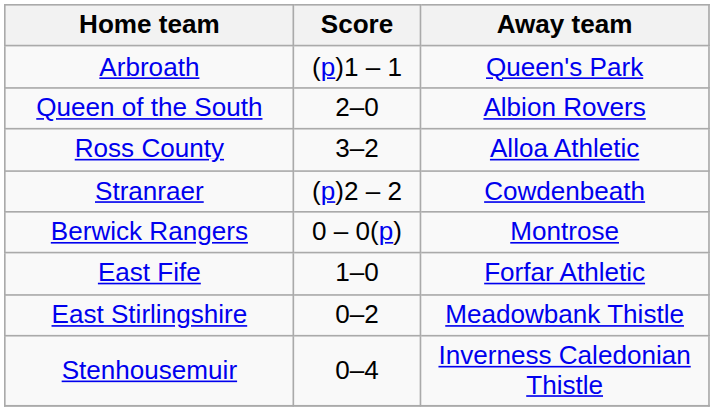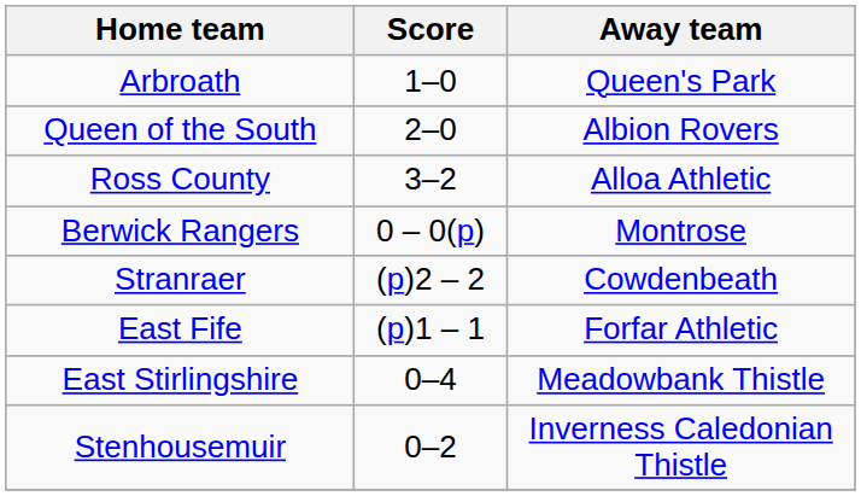Arbroath | Score: (p)1 – 1 -> 1–0
rows swapped: Stranraer <-> Berwick Rangers
East Fife | Score: 1–0 -> (p)1 – 1
East Stirlingshire | Score: 0–2 -> 0–4
Stenhousemuir | Score: 0–4 -> 0–2
